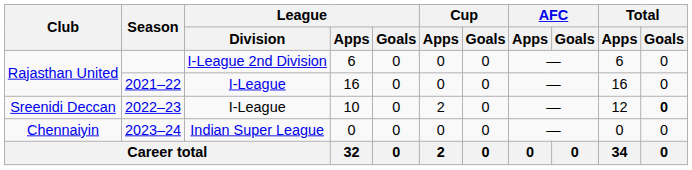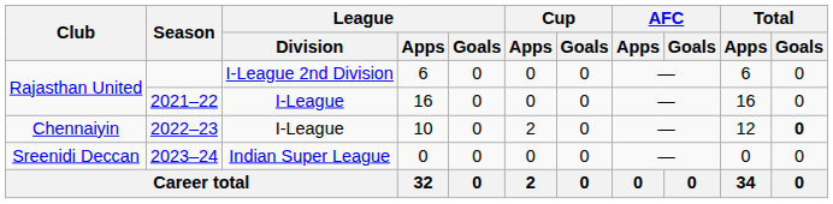2022–23 | Club: Sreenidi Deccan -> Chennaiyin
2023–24 | Club: Chennaiyin -> Sreenidi Deccan
